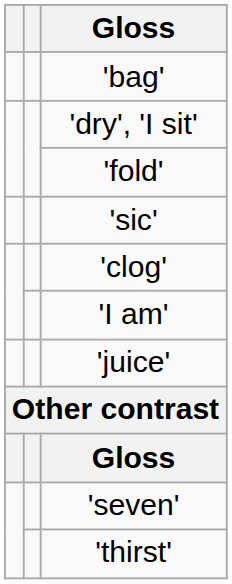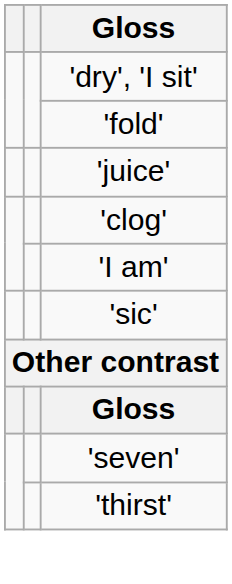- row: 'bag'
rows swapped: 'sic' <-> 'juice'
